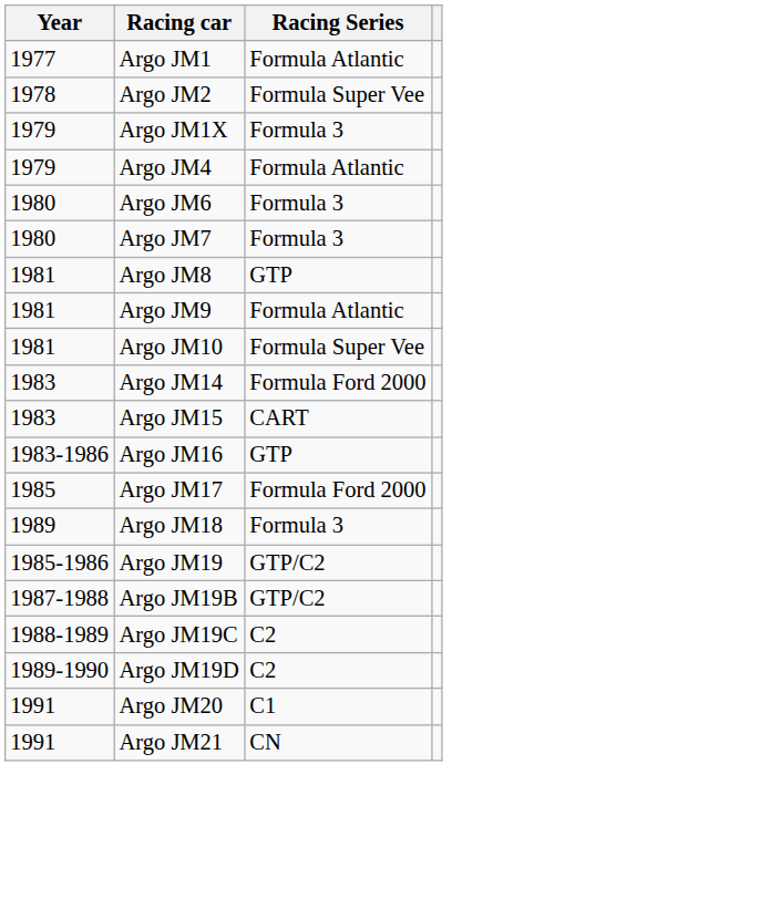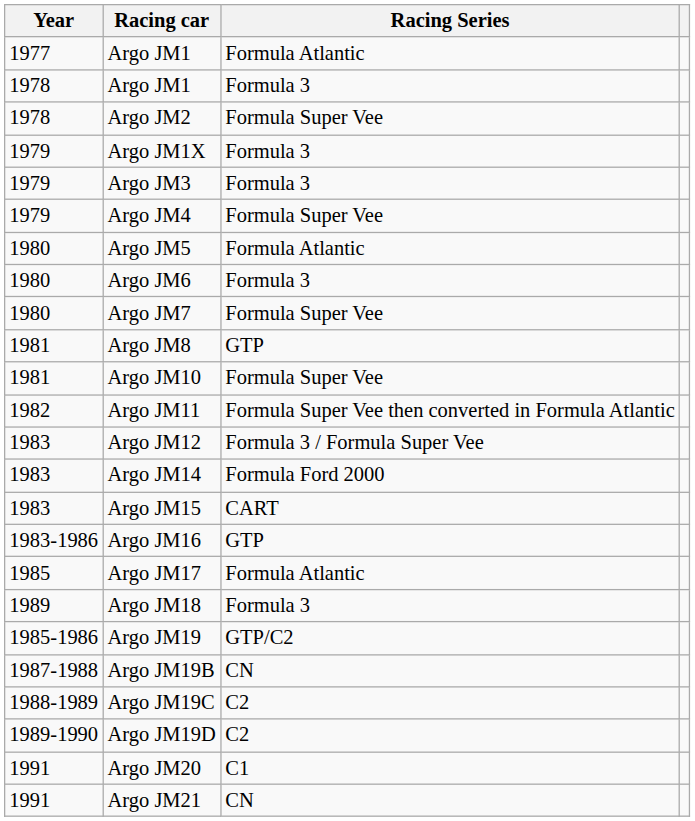+ row: 1978 | Argo JM1 | Formula 3
+ row: 1979 | Argo JM3 | Formula 3
Argo JM4 | Racing Series: Formula Atlantic -> Formula Super Vee
+ row: 1980 | Argo JM5 | Formula Atlantic
Argo JM7 | Racing Series: Formula 3 -> Formula Super Vee
- row: 1981 | Argo JM9 | Formula Atlantic
+ row: 1982 | Argo JM11 | Formula Super Vee then converted in Formula Atlantic
+ row: 1983 | Argo JM12 | Formula 3 / Formula Super Vee
Argo JM17 | Racing Series: Formula Ford 2000 -> Formula Atlantic
Argo JM19B | Racing Series: GTP/C2 -> CN
